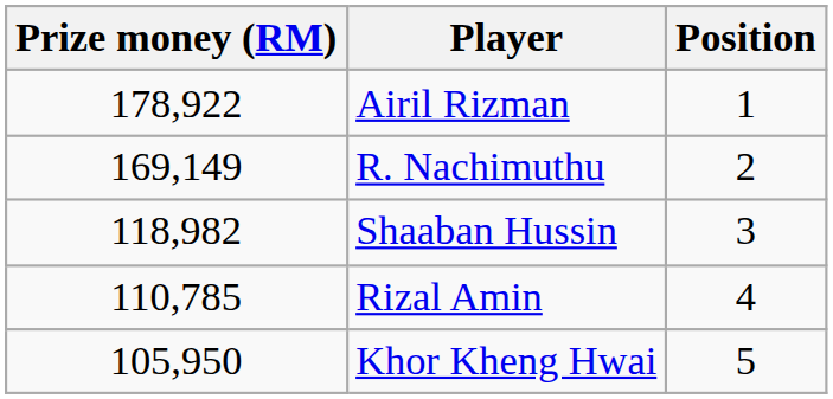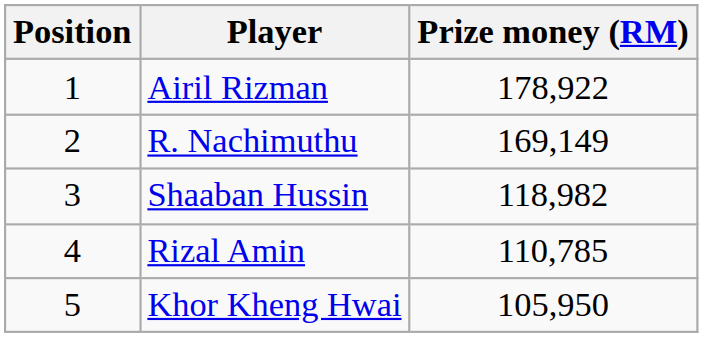columns swapped: Position <-> Prize money (RM)
